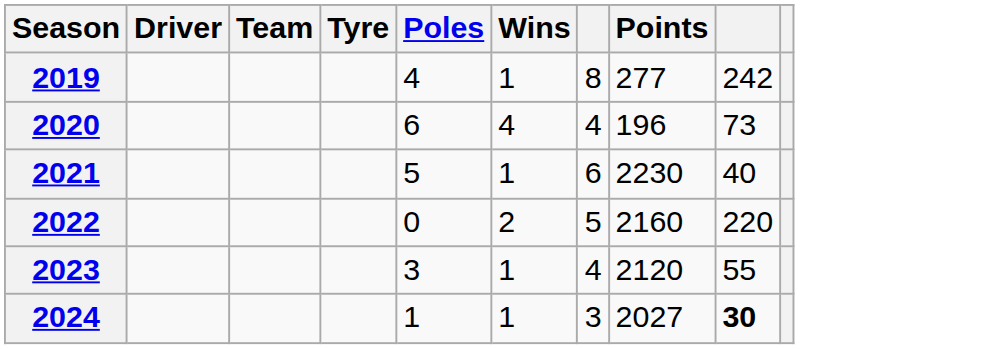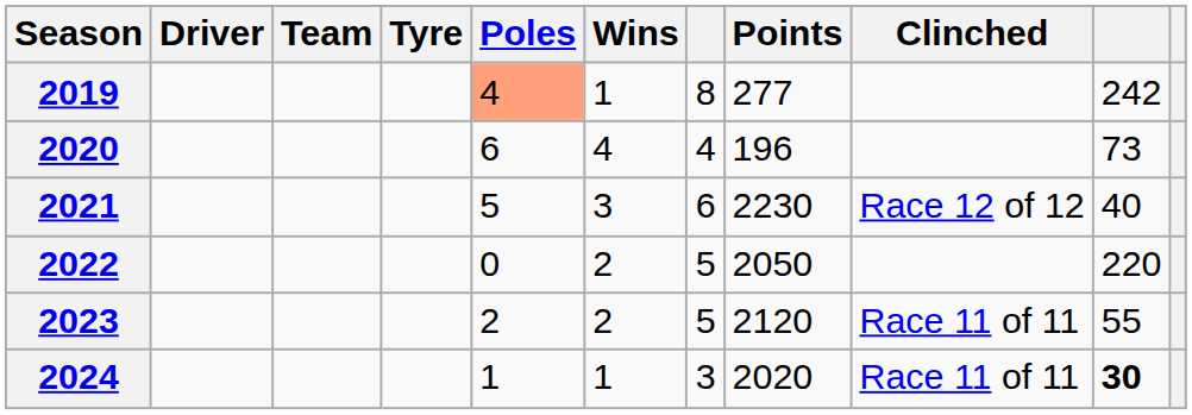+ column: Clinched | Race 12 of 12 | Race 11 of 11 | Race 11 of 11
2019 | Poles: no background -> lightsalmon background
2021 | Wins: 1 -> 3
2022 | Points: 2160 -> 2050
2023 | Poles: 3 -> 2
2023 | Wins: 1 -> 2
2023 | column 7: 4 -> 5
2024 | Points: 2027 -> 2020
